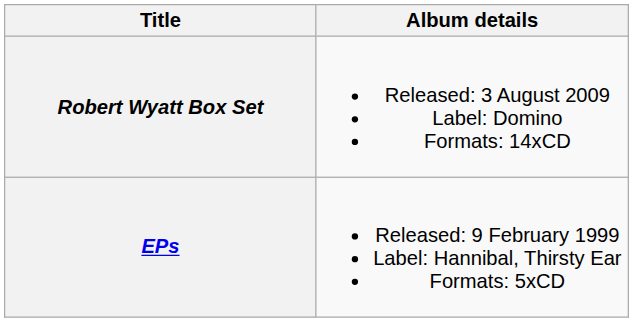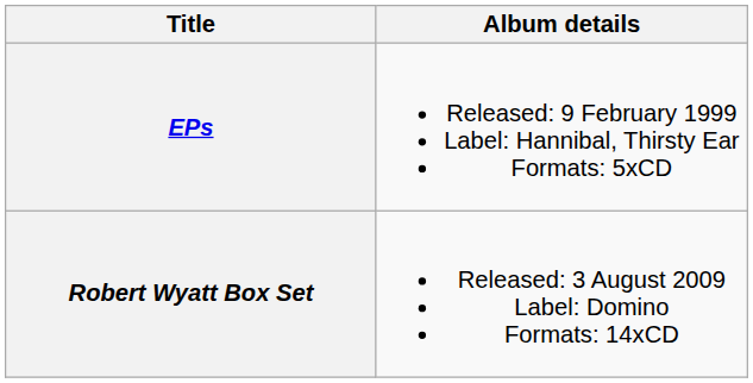rows swapped: EPs <-> Robert Wyatt Box Set
